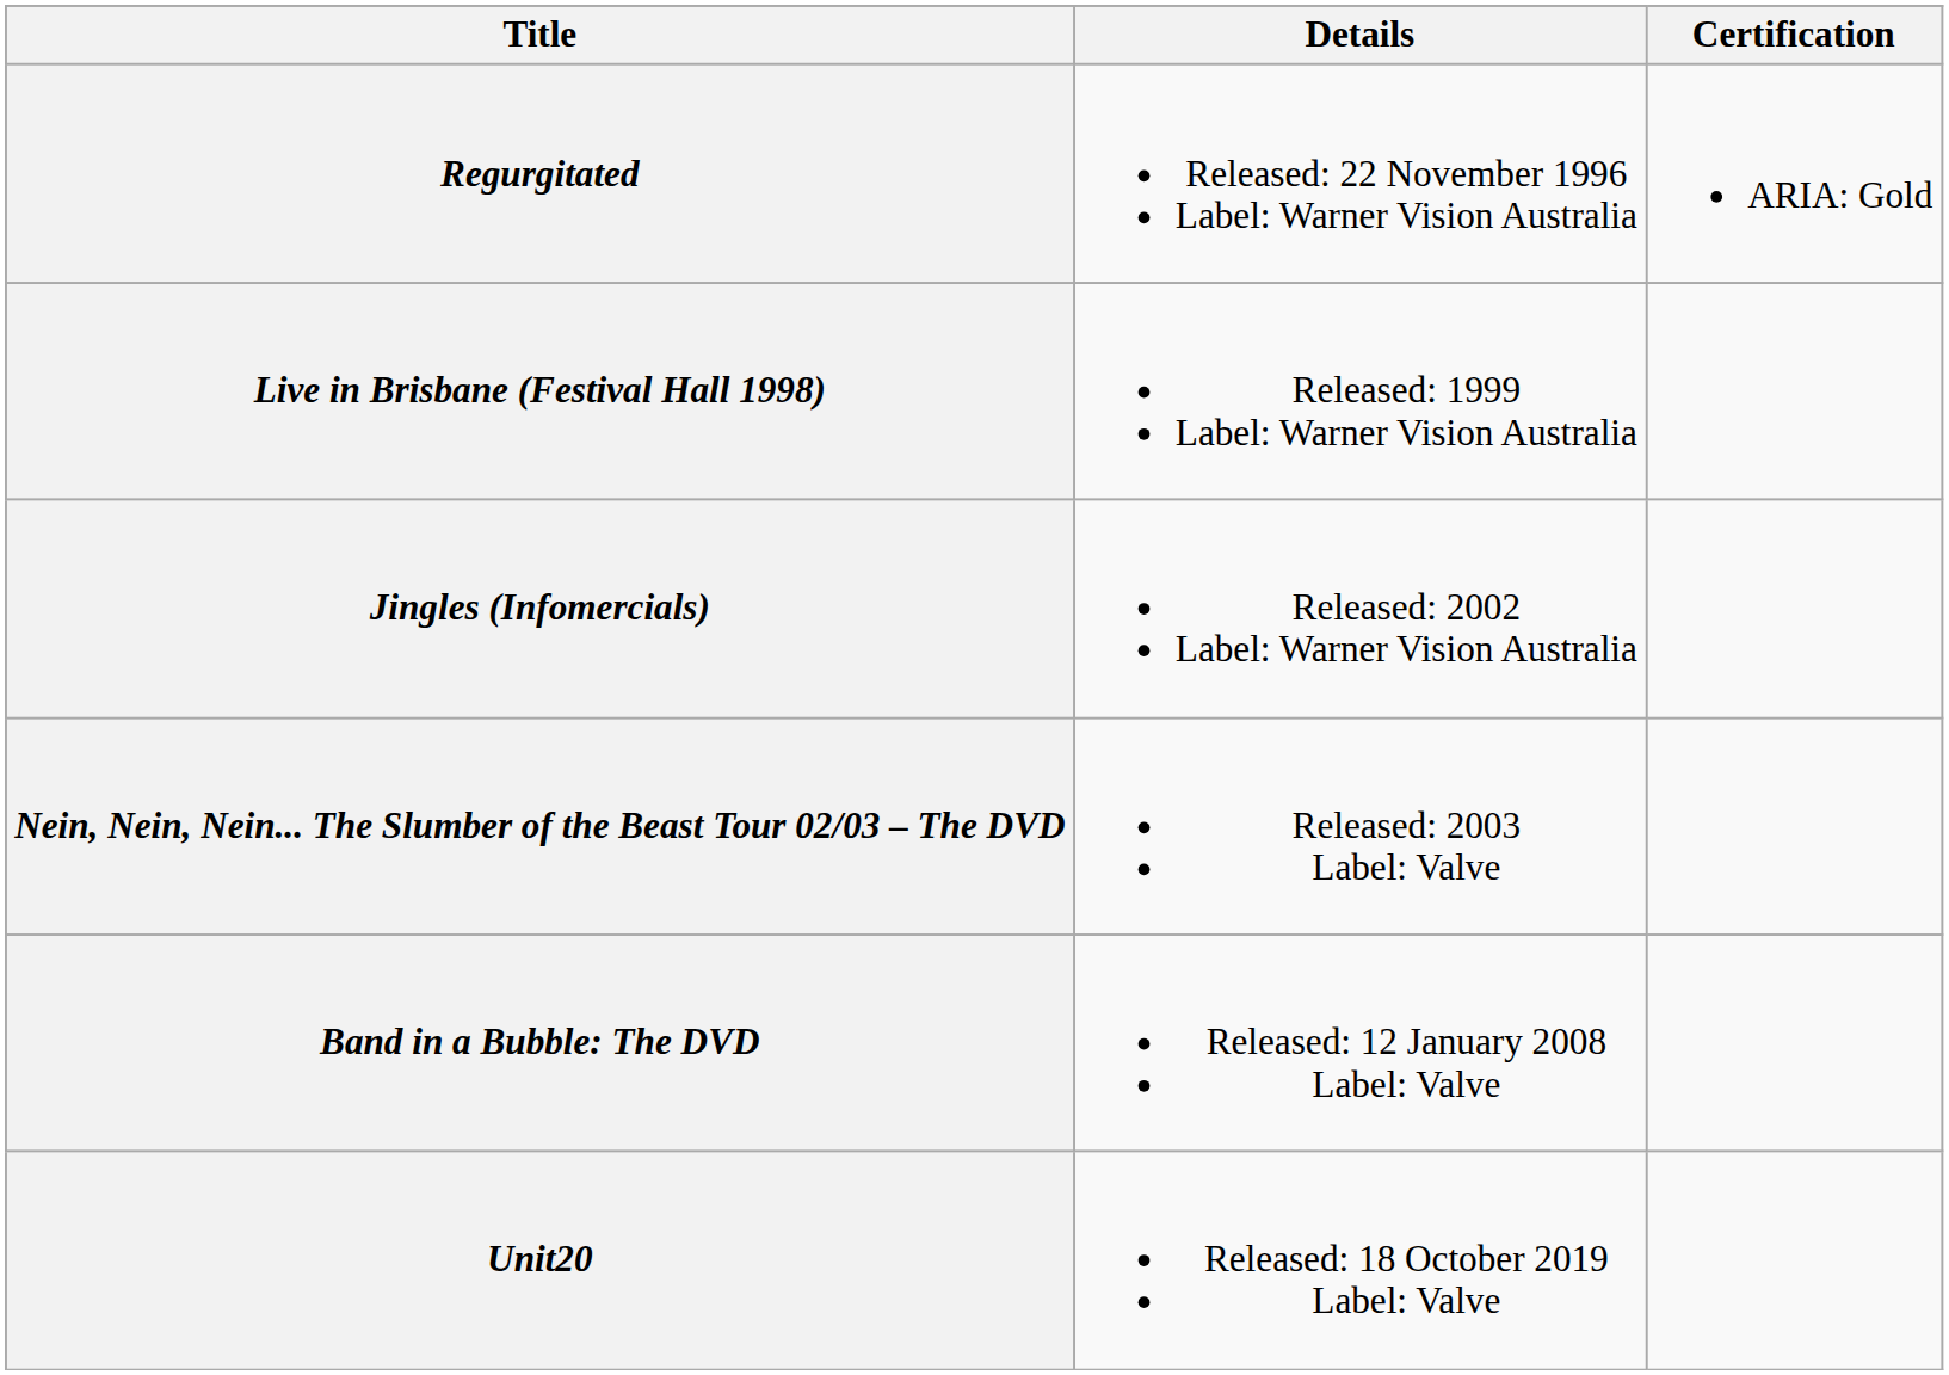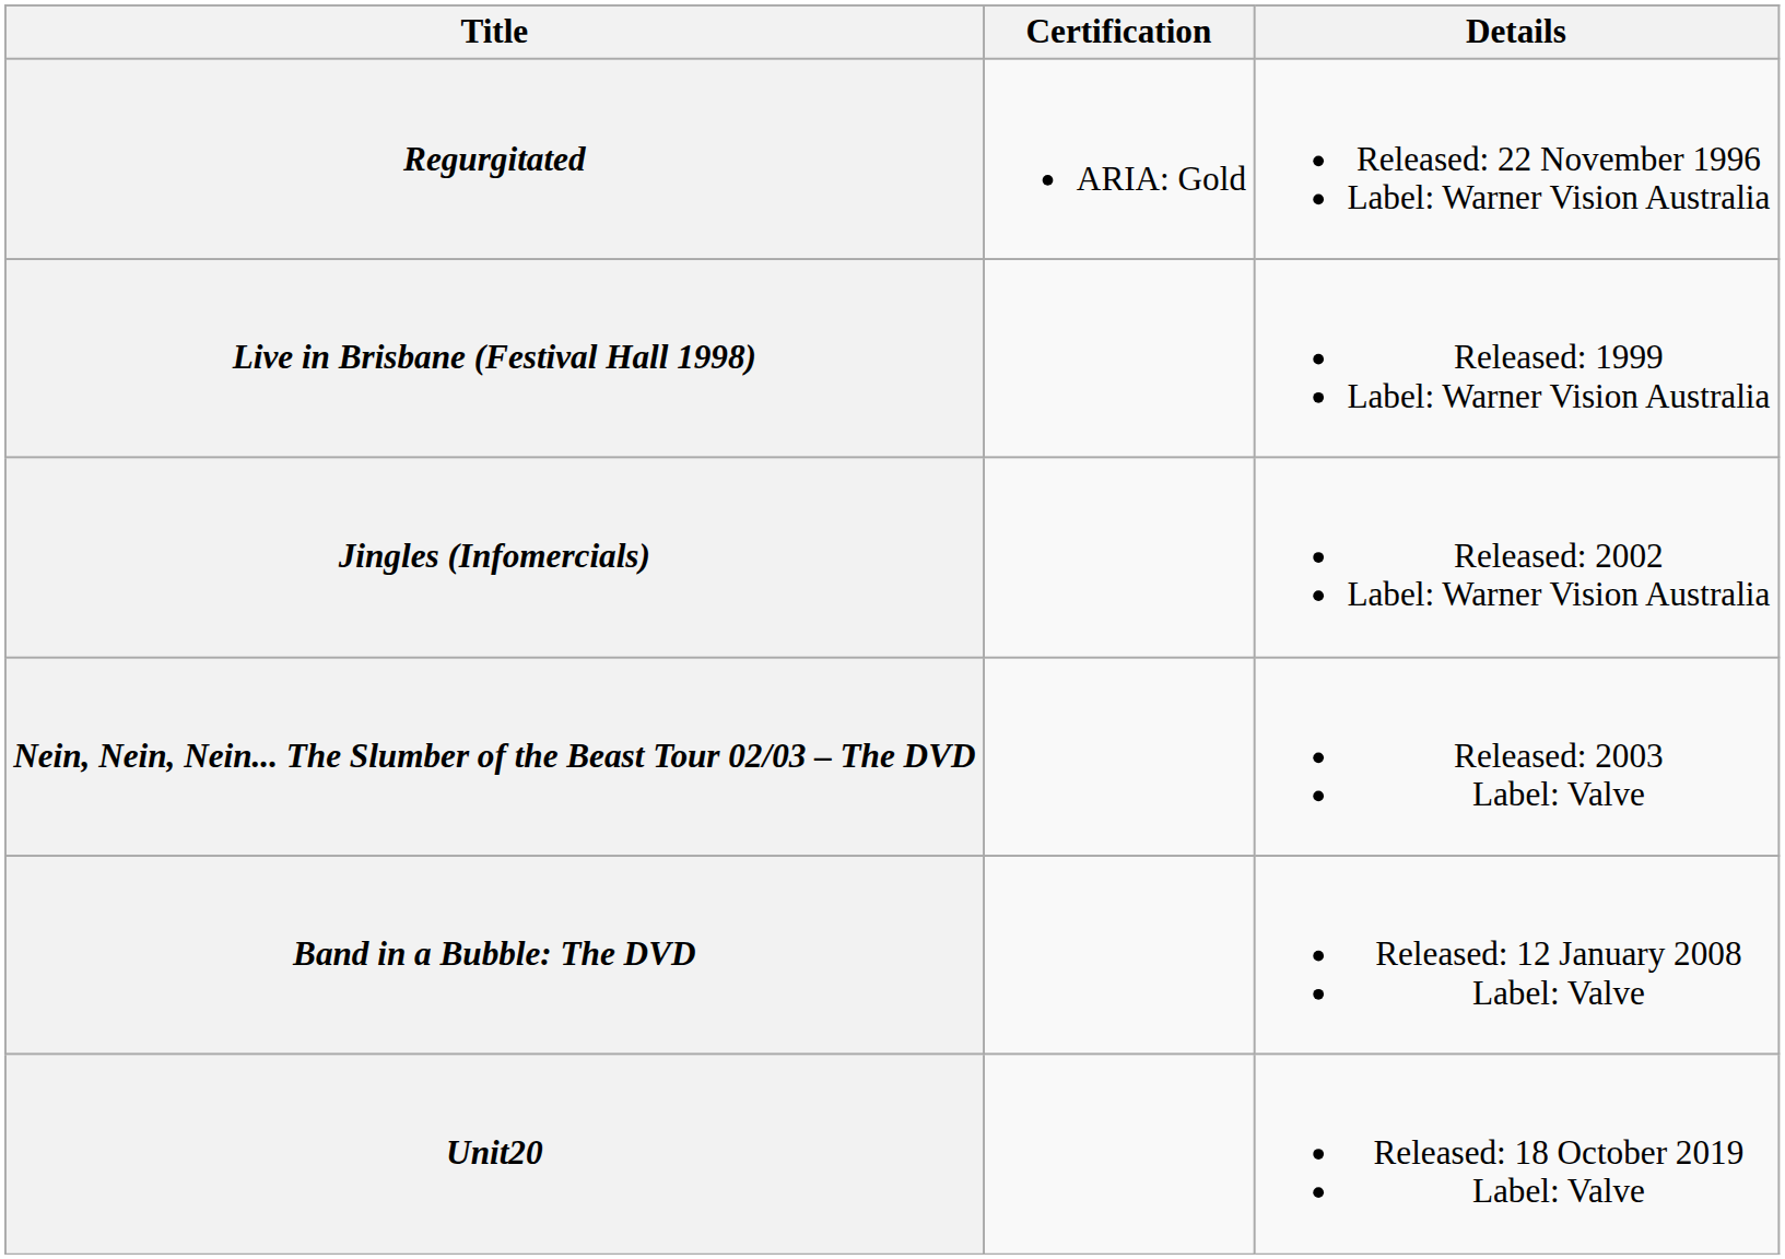columns swapped: Details <-> Certification
